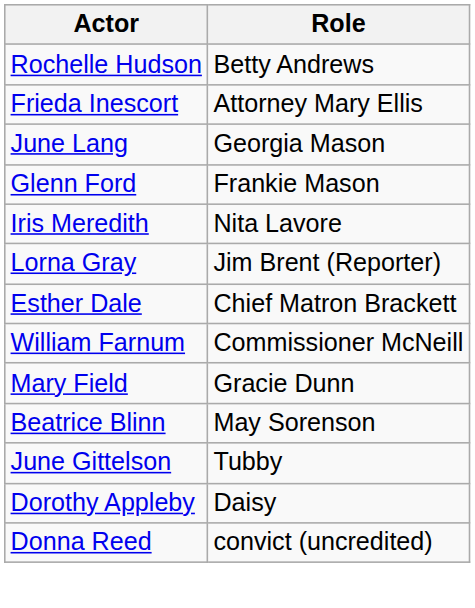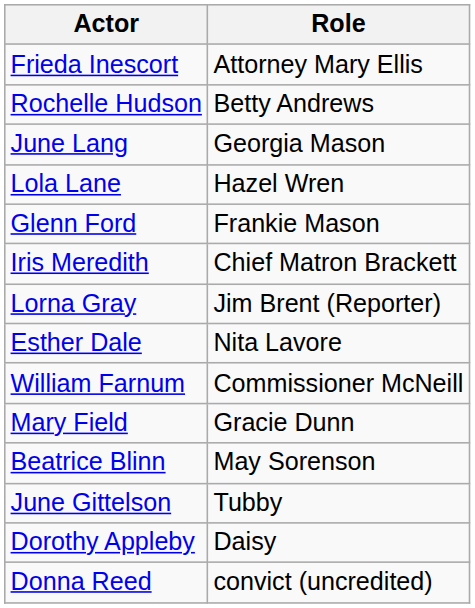rows swapped: Rochelle Hudson <-> Frieda Inescort
+ row: Lola Lane | Hazel Wren
Iris Meredith | Role: Nita Lavore -> Chief Matron Brackett
Esther Dale | Role: Chief Matron Brackett -> Nita Lavore
